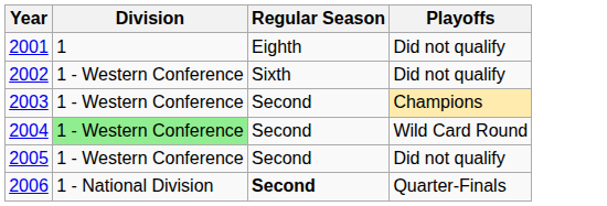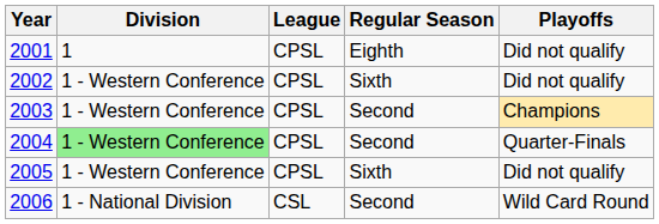+ column: League | CPSL | CPSL | CPSL | CPSL | CPSL | CSL
2004 | Playoffs: Wild Card Round -> Quarter-Finals
2005 | Regular Season: Second -> Sixth
2006 | Regular Season: bold -> normal
2006 | Playoffs: Quarter-Finals -> Wild Card Round
